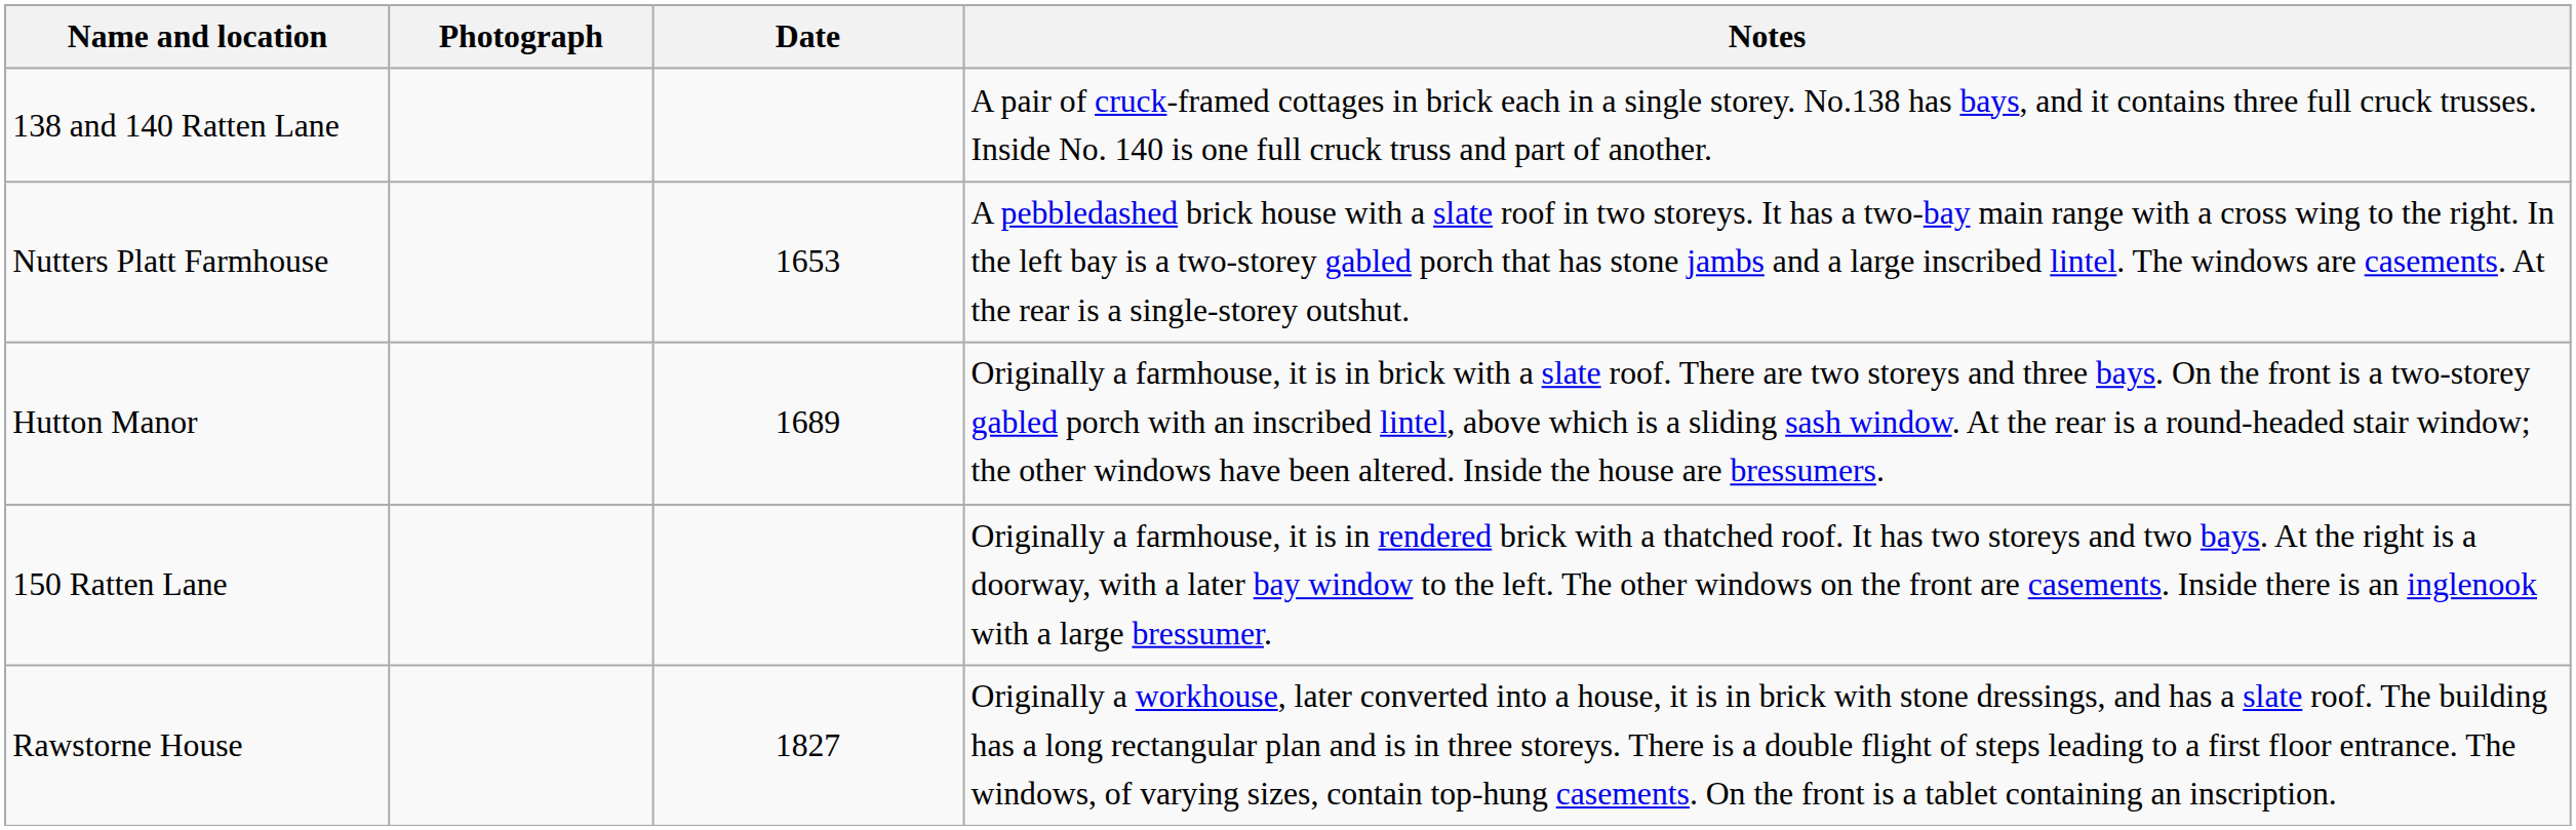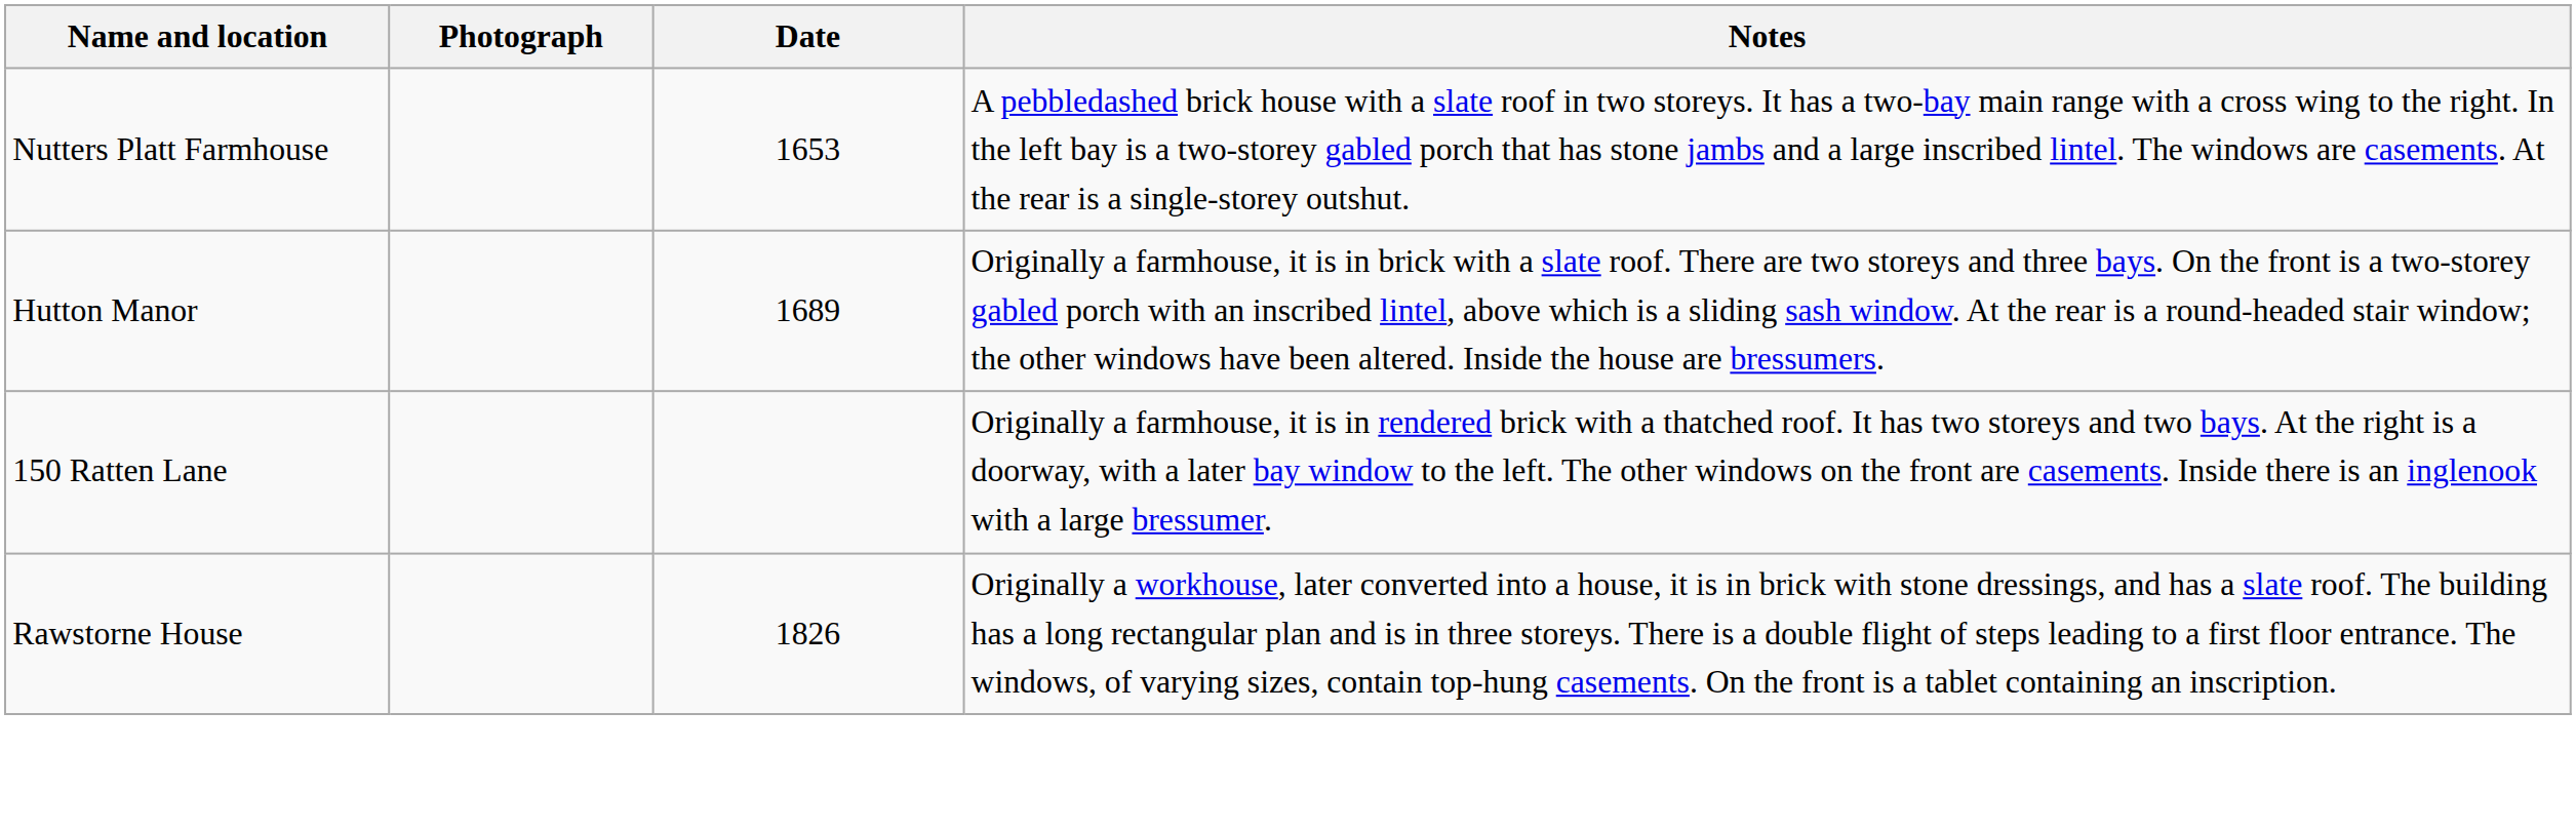- row: 138 and 140 Ratten Lane | A pair of cruck-framed cottages in brick each in a single storey. No.138 has bays, and it contains three full cruck trusses. Inside No. 140 is one full cruck truss and part of another.
Rawstorne House | Date: 1827 -> 1826
